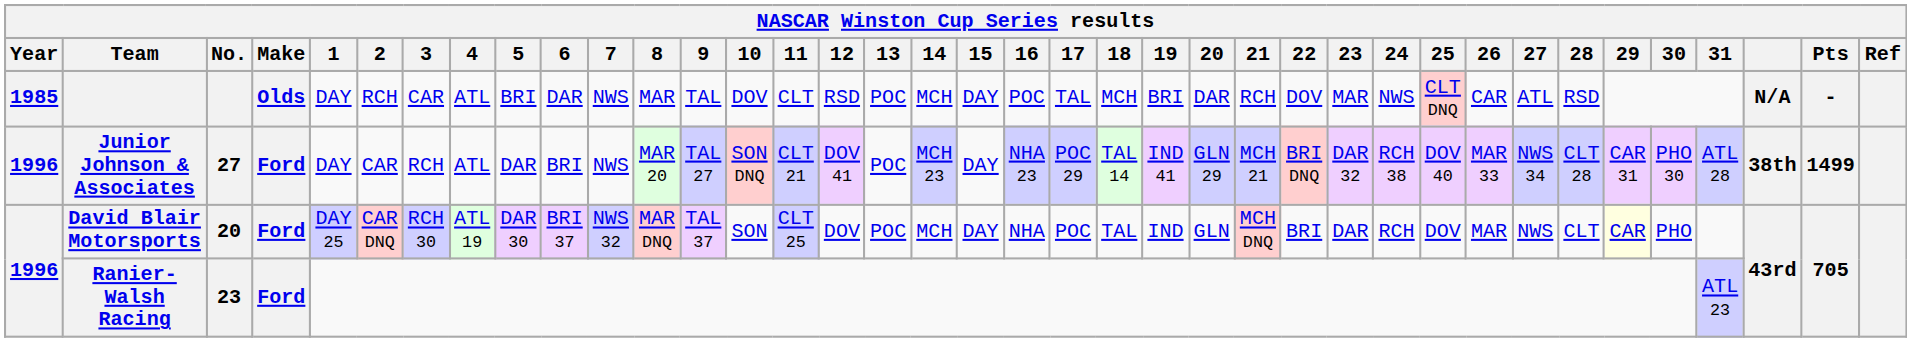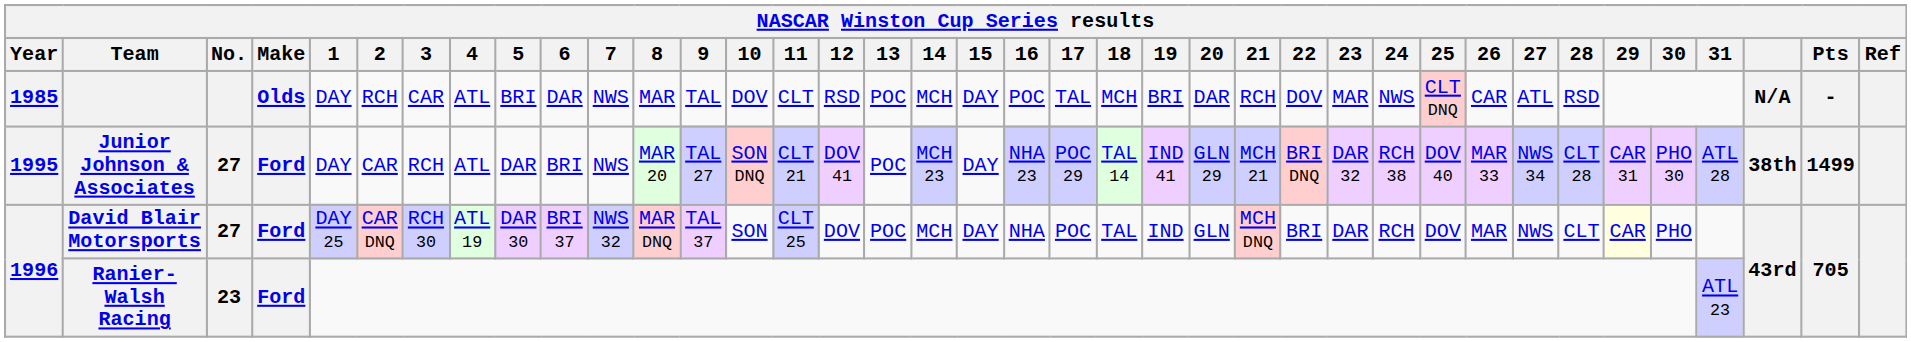Junior Johnson & Associates | Year: 1996 -> 1995
David Blair Motorsports | No.: 20 -> 27
